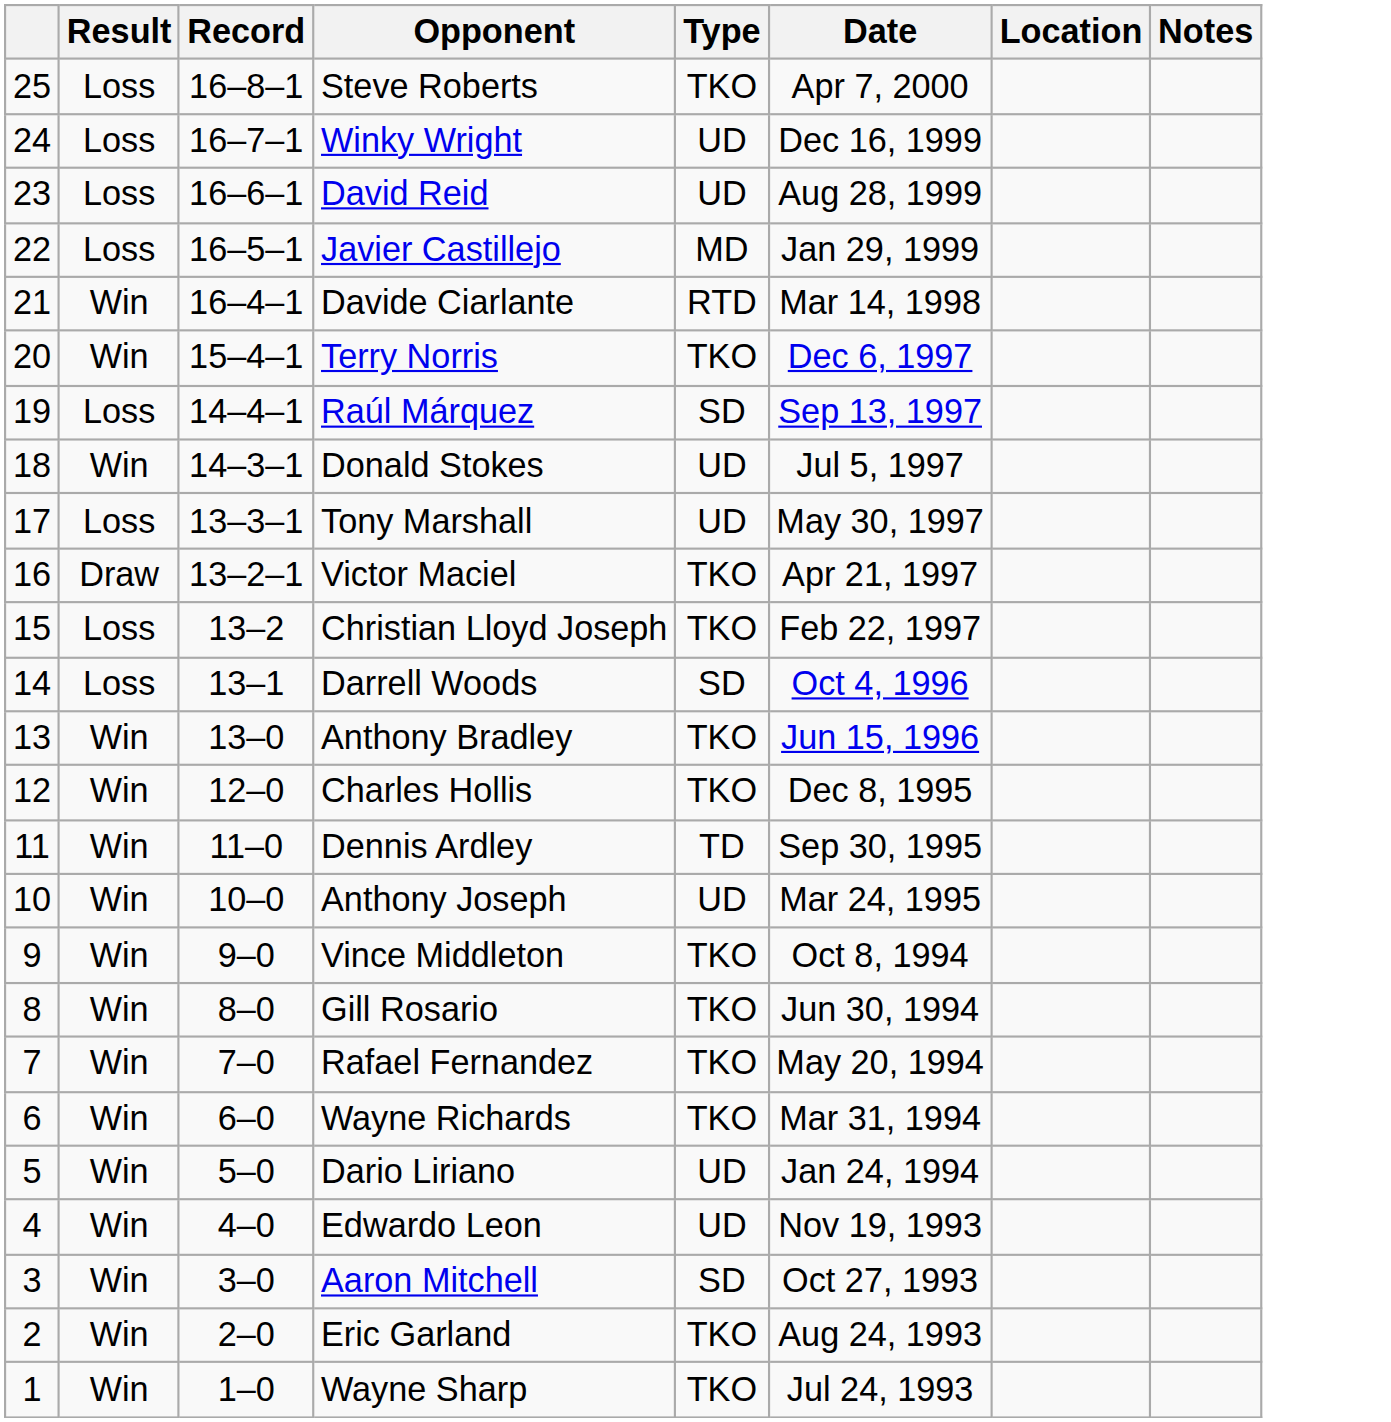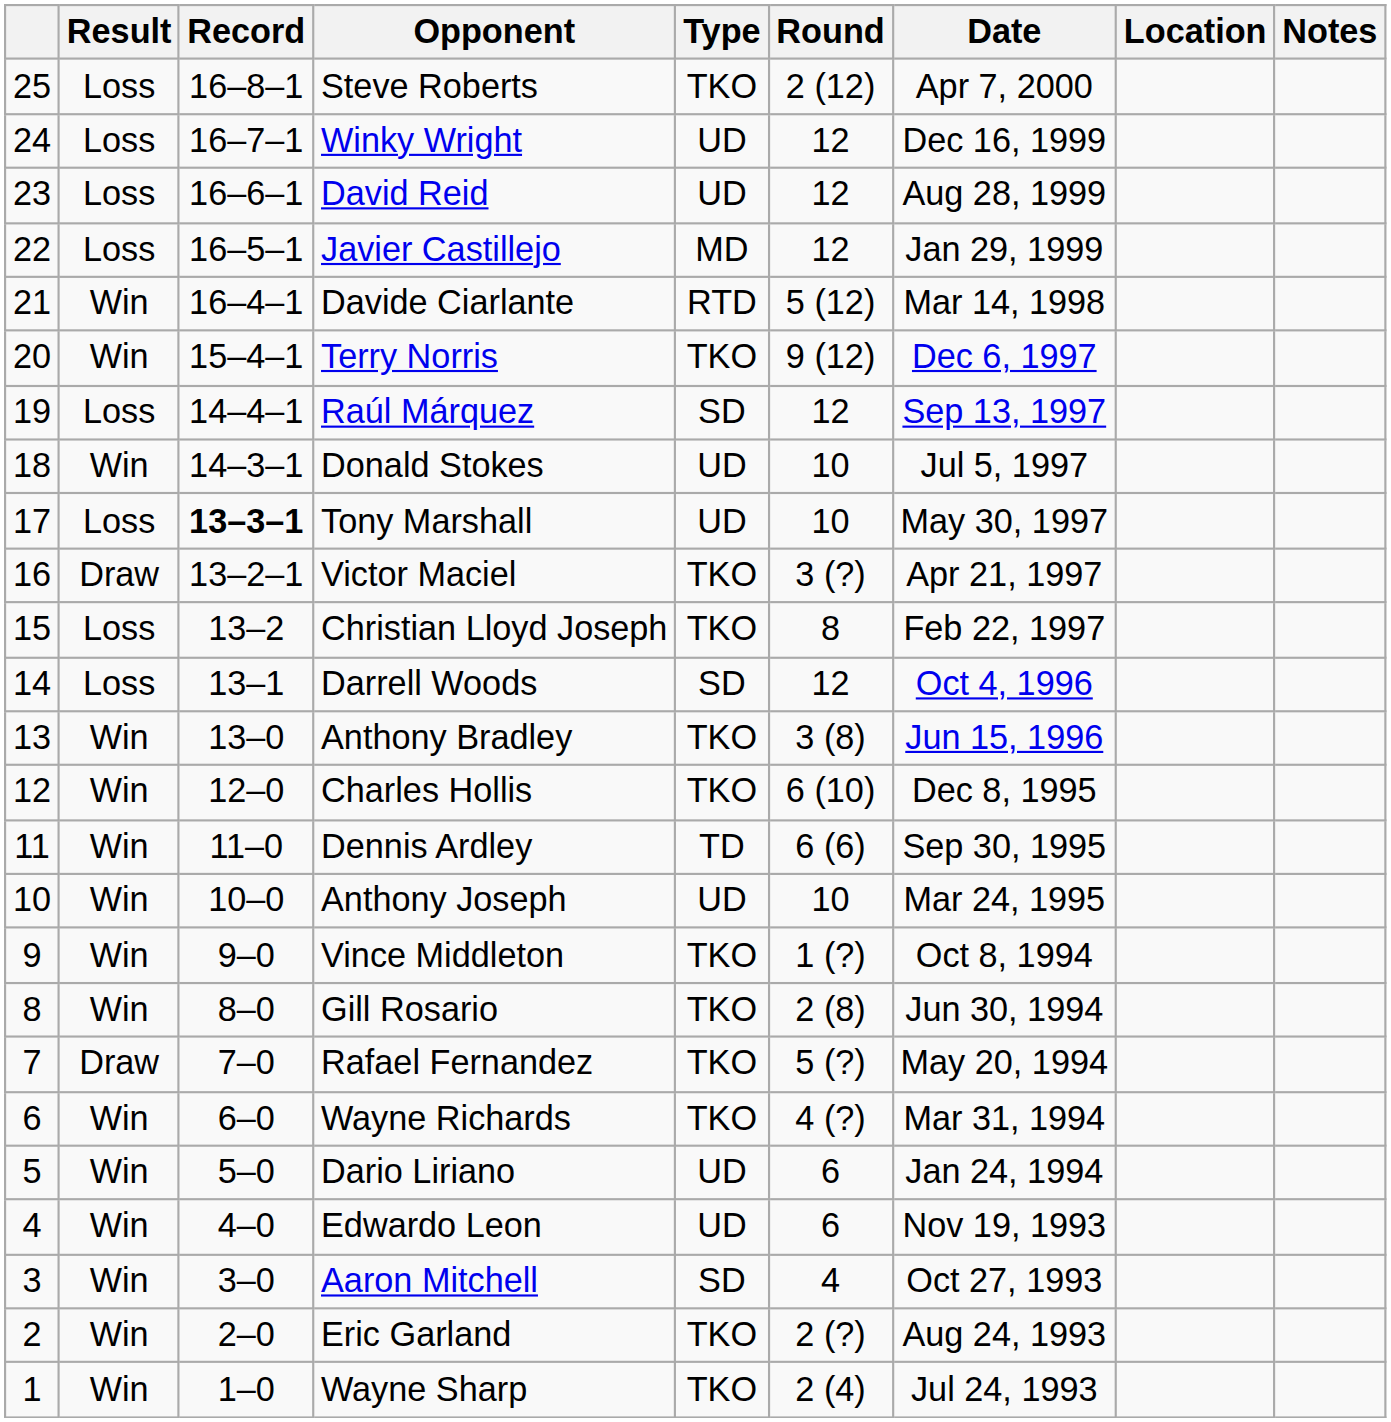+ column: Round | 2 (12) | 12 | 12 | 12 | 5 (12) | 9 (12) | 12 | 10 | 10 | 3 (?) | 8 | 12 | 3 (8) | 6 (10) | 6 (6) | 10 | 1 (?) | 2 (8) | 5 (?) | 4 (?) | 6 | 6 | 4 | 2 (?) | 2 (4)
Tony Marshall | Record: normal -> bold
Rafael Fernandez | Result: Win -> Draw
